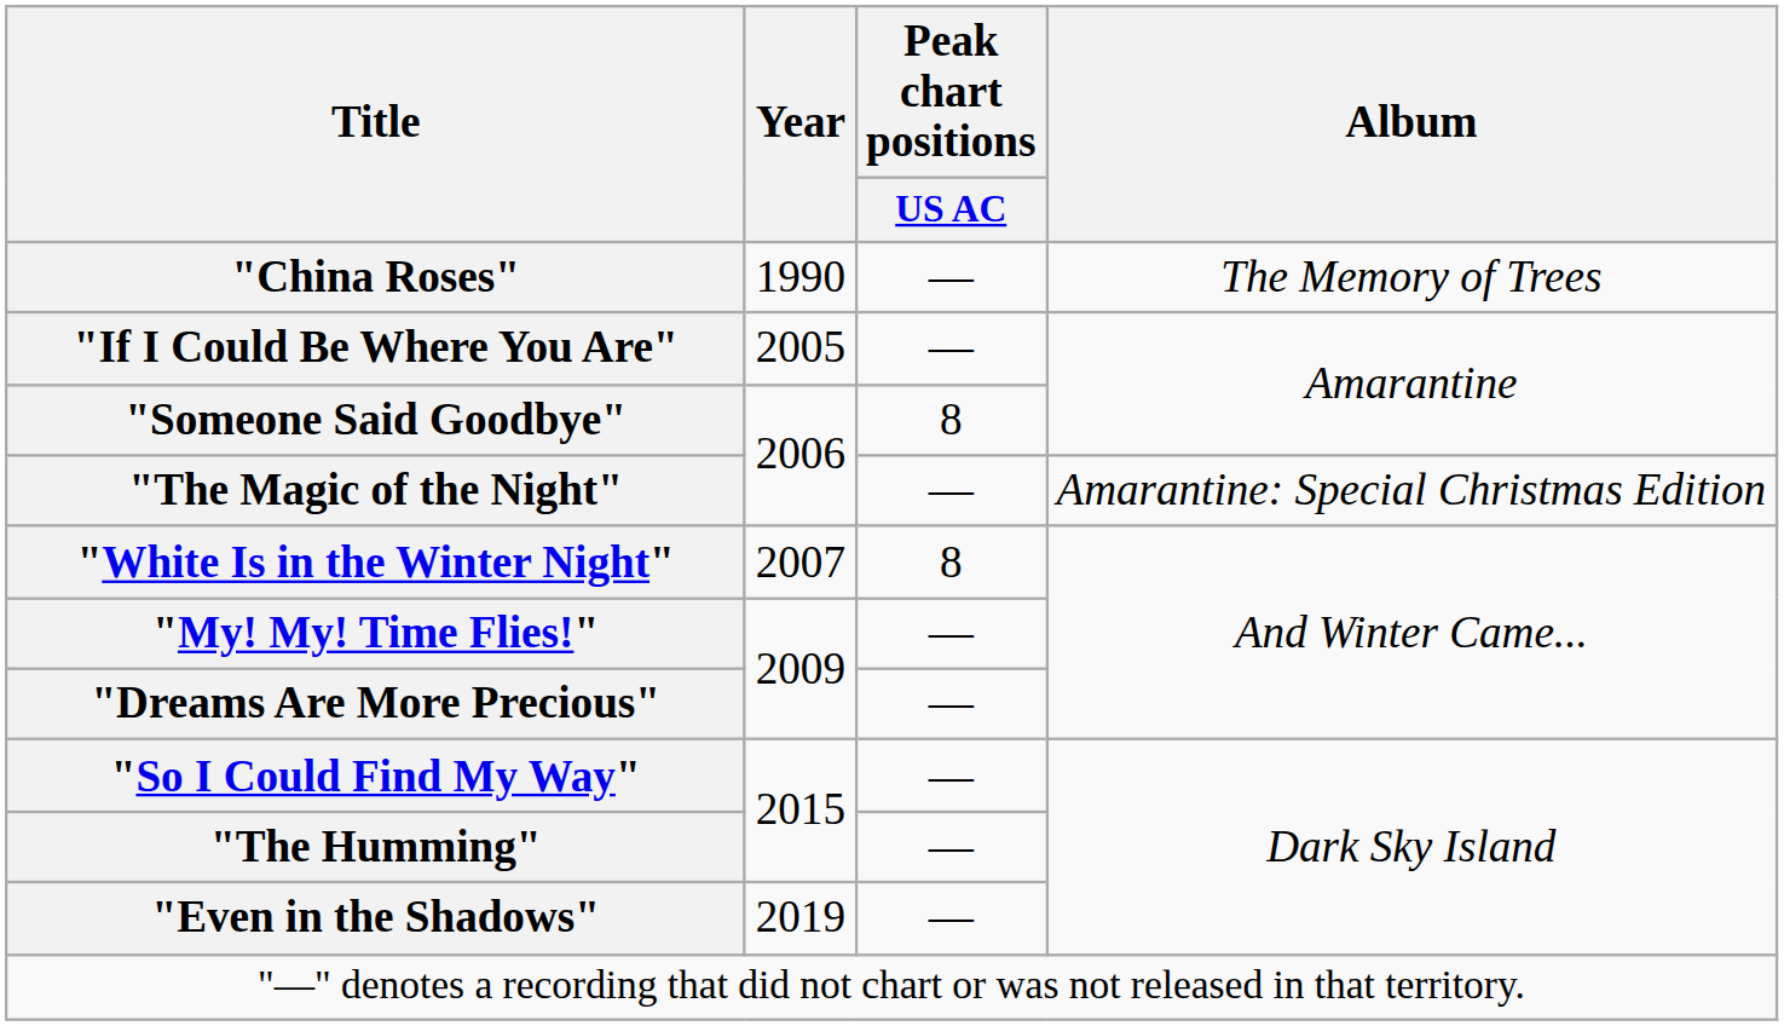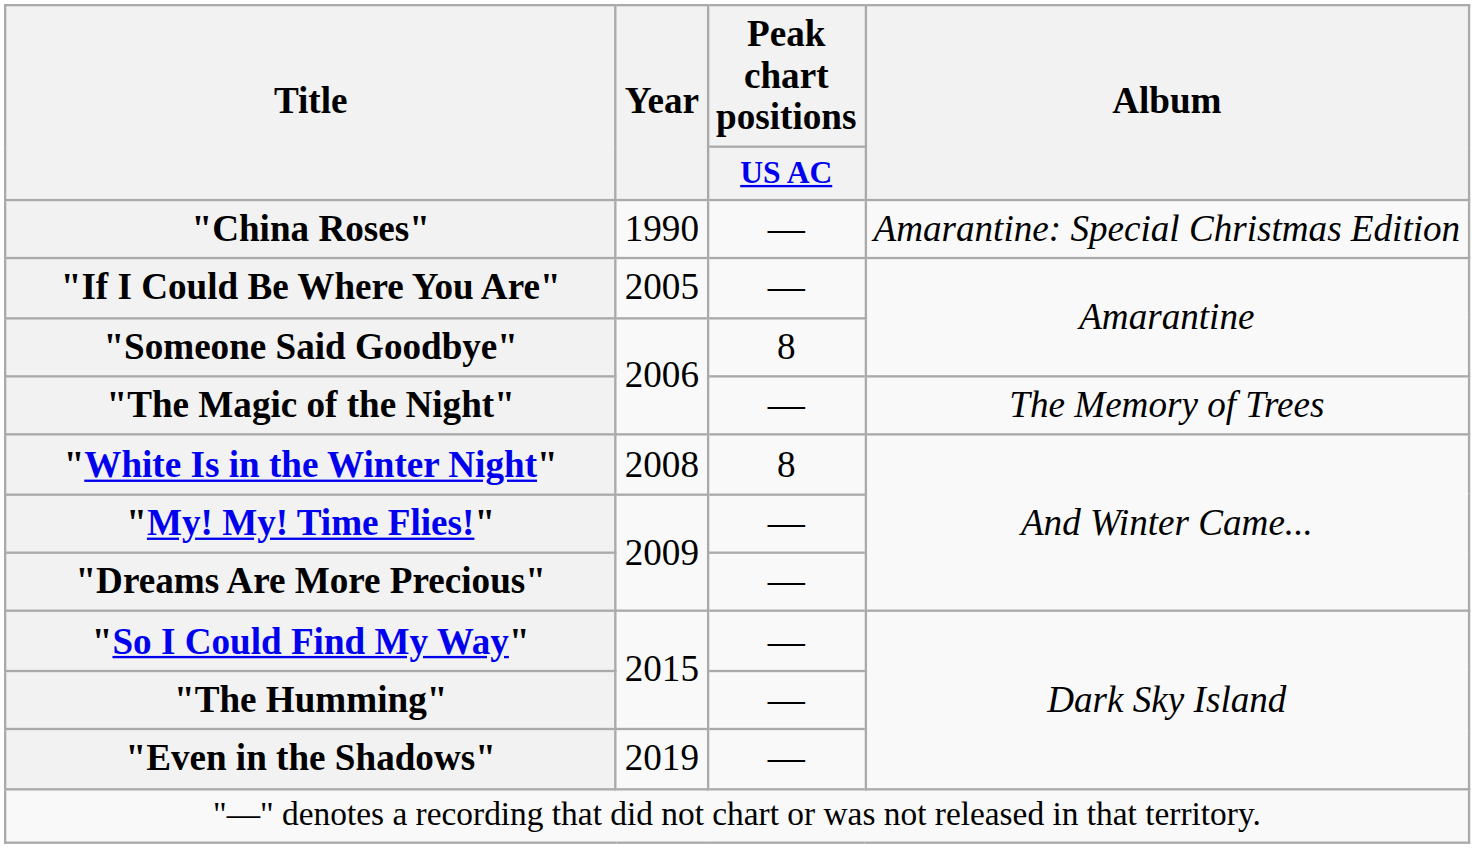"China Roses" | Album: The Memory of Trees -> Amarantine: Special Christmas Edition
"The Magic of the Night" | Album: Amarantine: Special Christmas Edition -> The Memory of Trees
"White Is in the Winter Night" | Year: 2007 -> 2008
